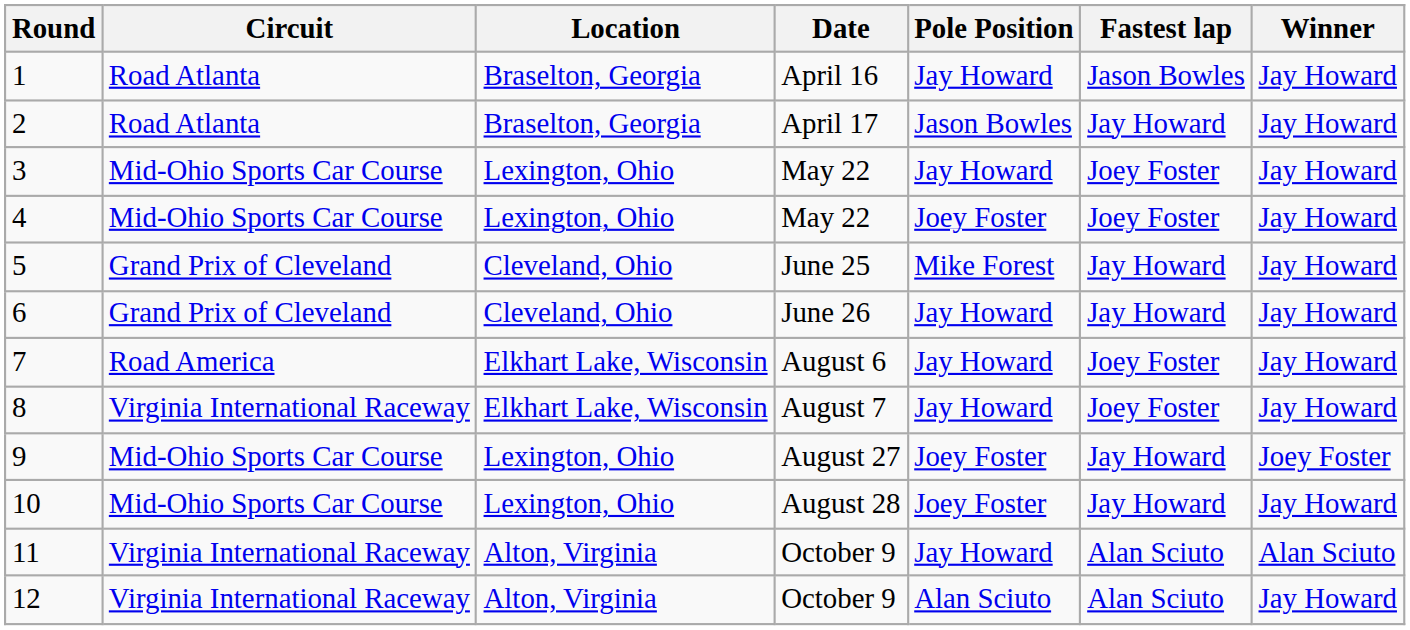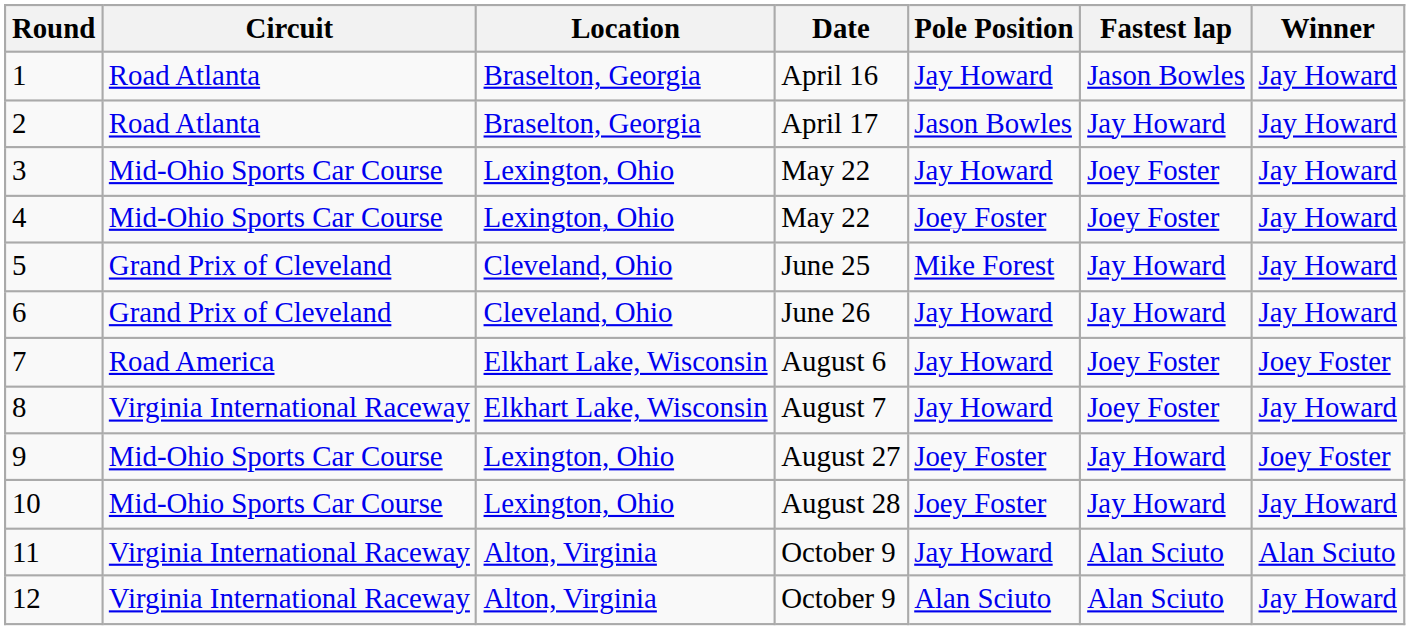7 | Winner: Jay Howard -> Joey Foster
